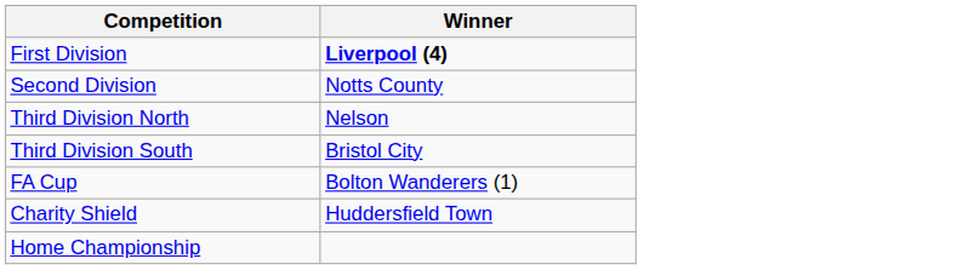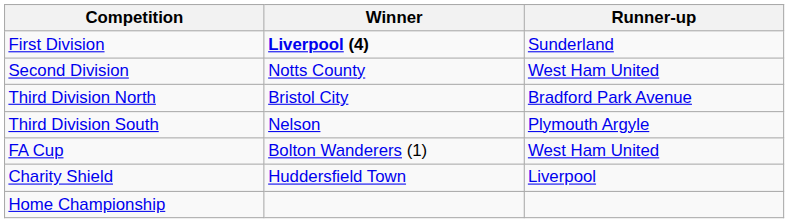+ column: Runner-up | Sunderland | West Ham United | Bradford Park Avenue | Plymouth Argyle | West Ham United | Liverpool
Third Division North | Winner: Nelson -> Bristol City
Third Division South | Winner: Bristol City -> Nelson
